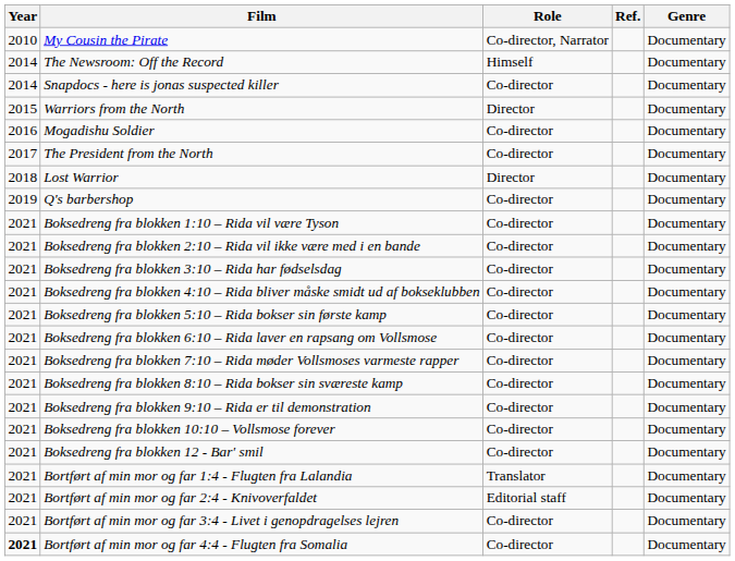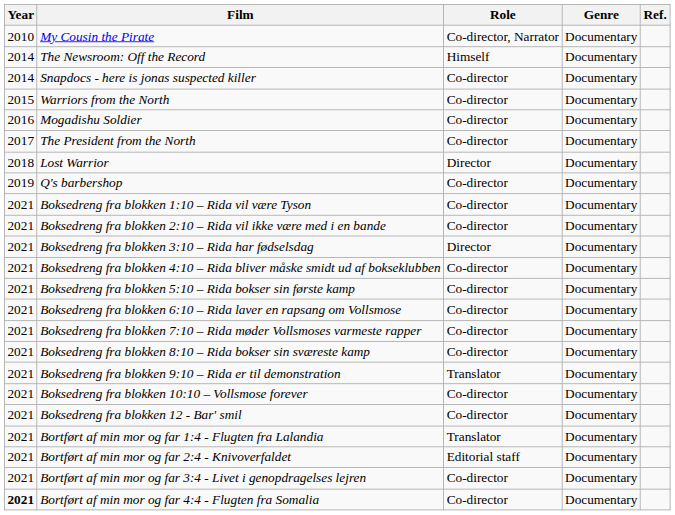columns swapped: Genre <-> Ref.
Warriors from the North | Role: Director -> Co-director
Boksedreng fra blokken 3:10 – Rida har fødselsdag | Role: Co-director -> Director
Boksedreng fra blokken 9:10 – Rida er til demonstration | Role: Co-director -> Translator
